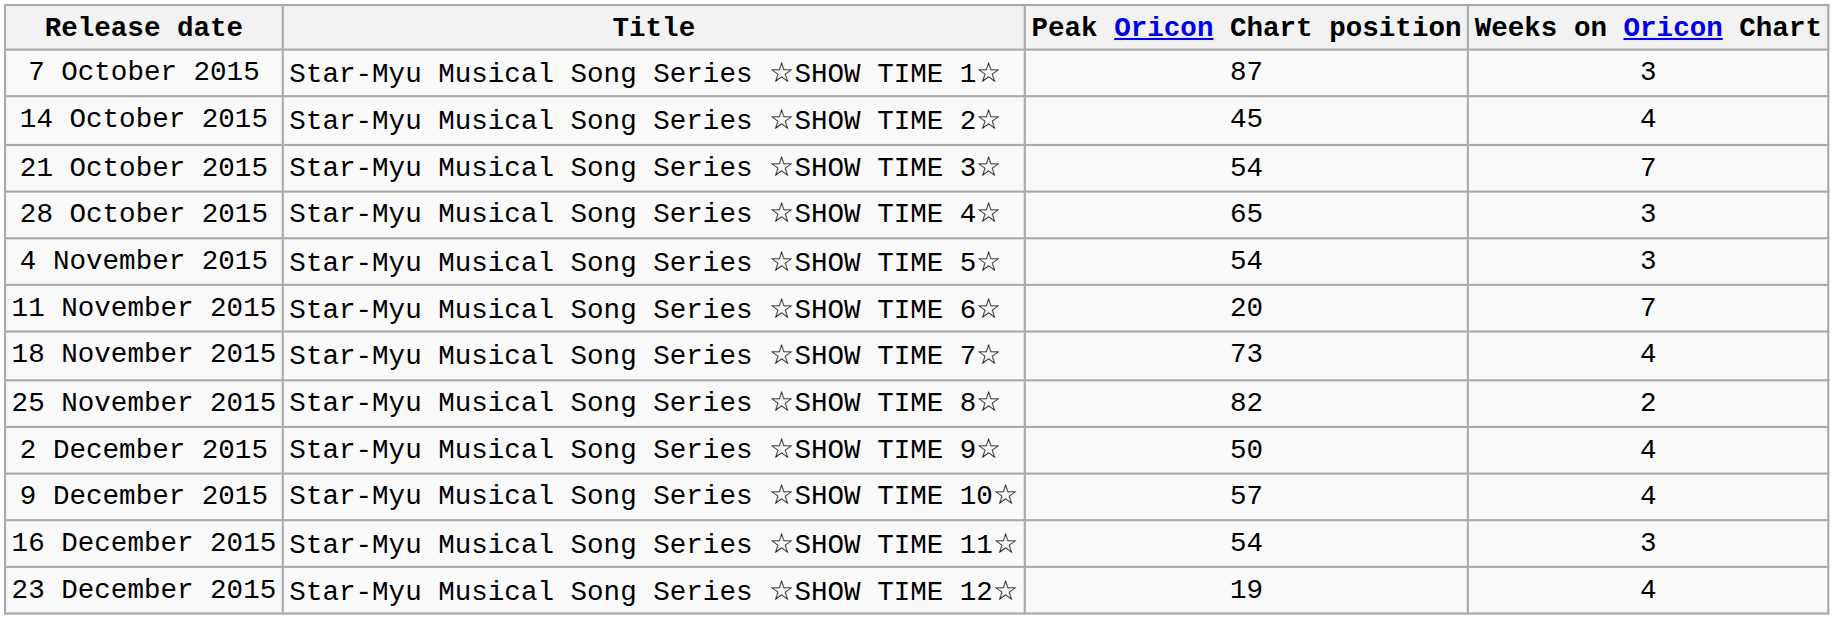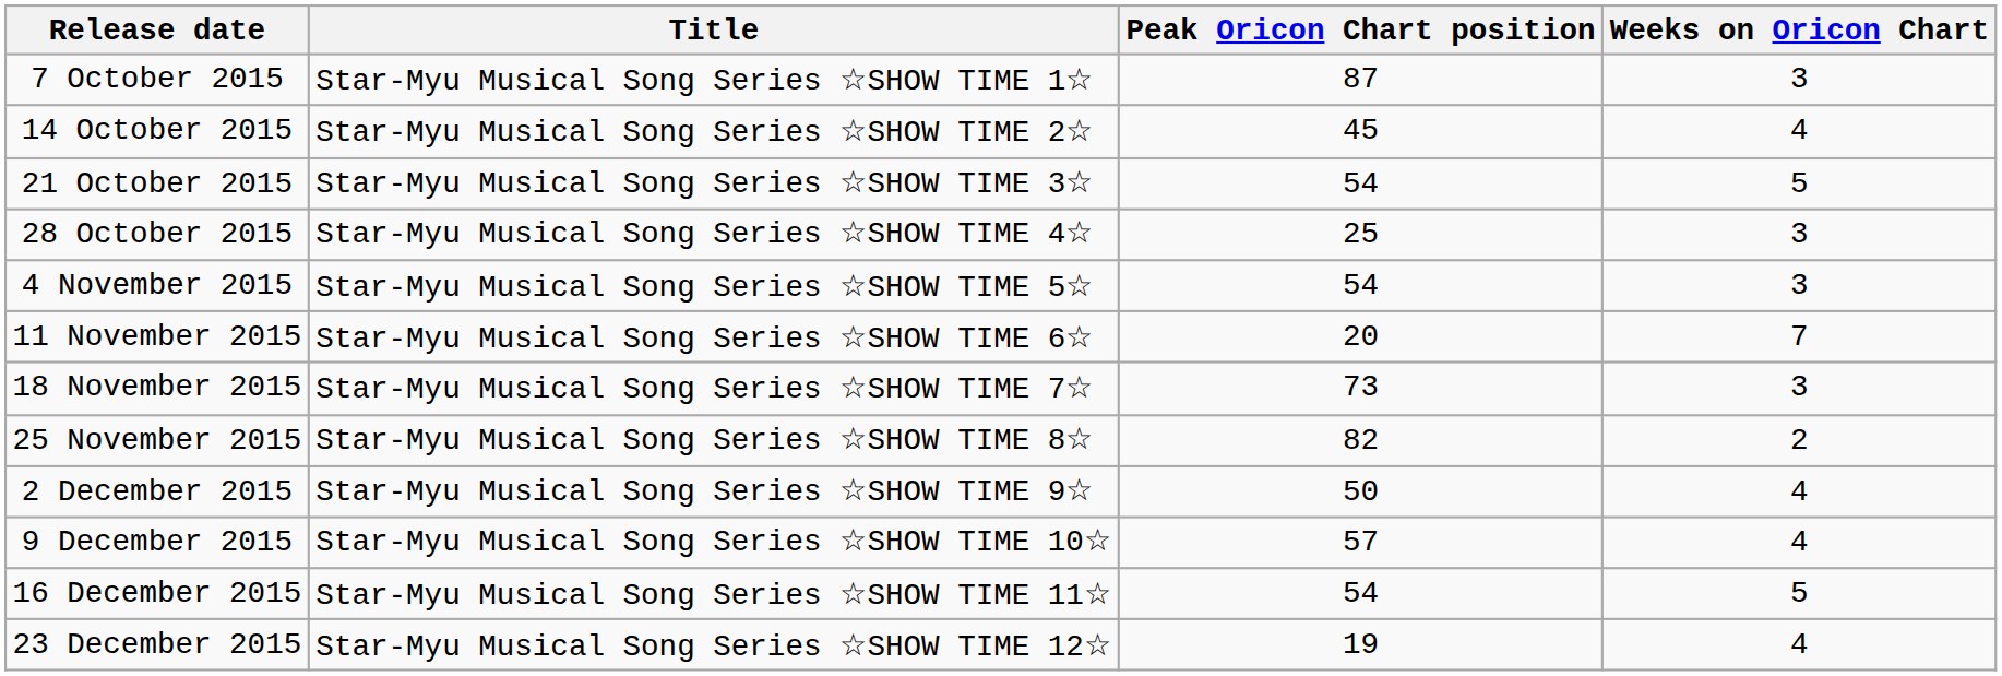21 October 2015 | Weeks on Oricon Chart: 7 -> 5
28 October 2015 | Peak Oricon Chart position: 65 -> 25
18 November 2015 | Weeks on Oricon Chart: 4 -> 3
16 December 2015 | Weeks on Oricon Chart: 3 -> 5
